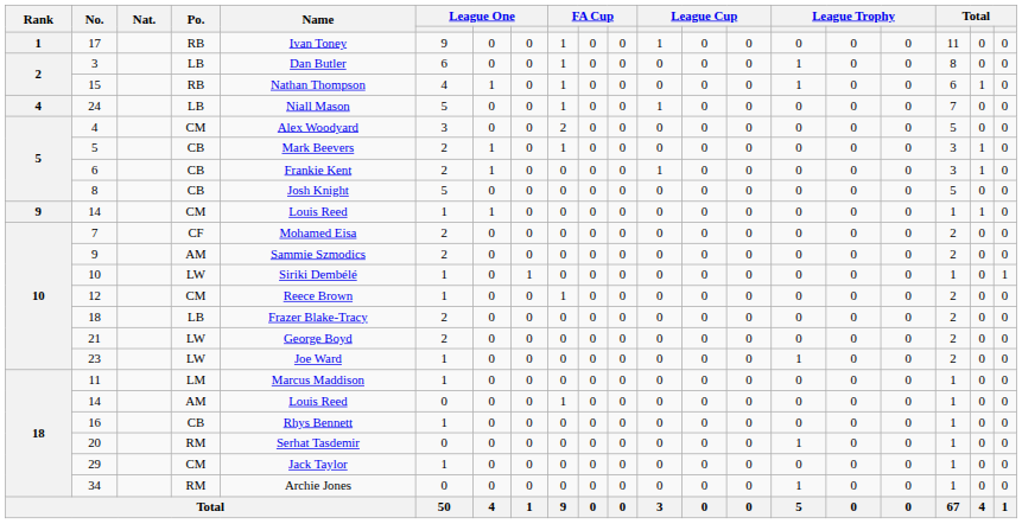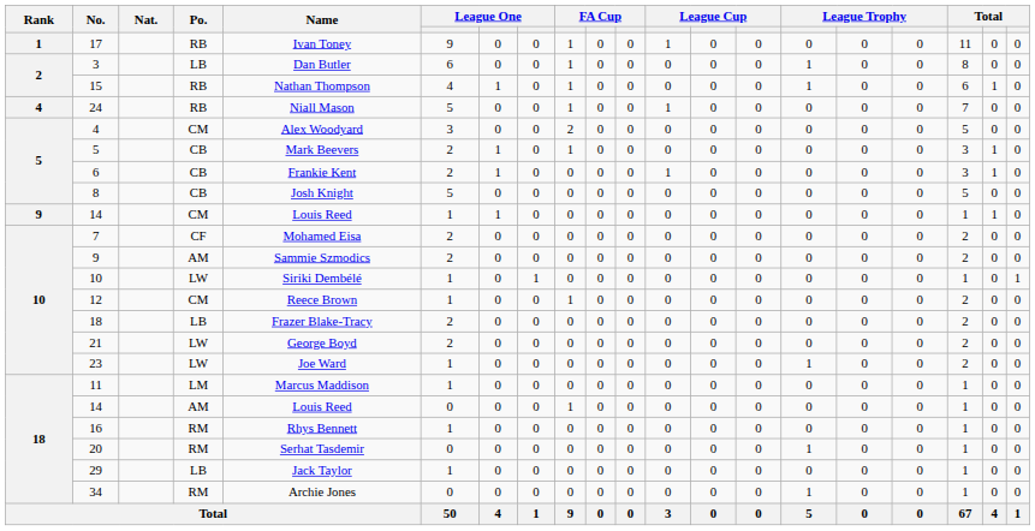24 | Po.: LB -> RB
16 | Po.: CB -> RM
29 | Po.: CM -> LB
